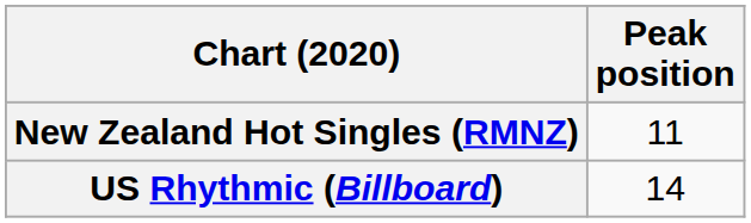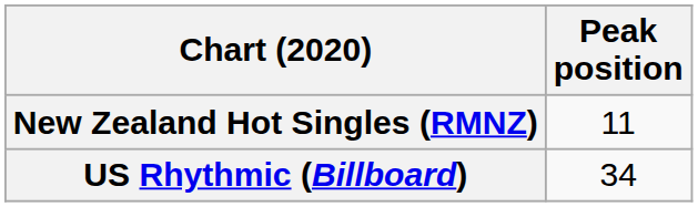US Rhythmic (Billboard) | Peak position: 14 -> 34
